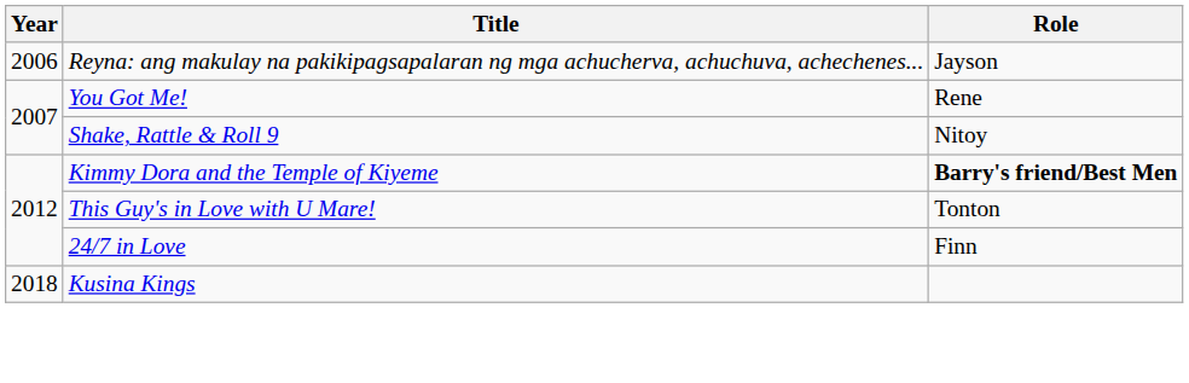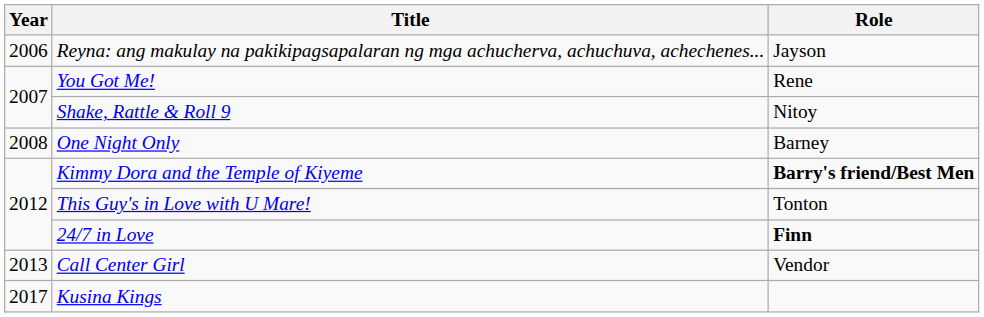+ row: 2008 | One Night Only | Barney
24/7 in Love | Role: normal -> bold
+ row: 2013 | Call Center Girl | Vendor
Kusina Kings | Year: 2018 -> 2017
